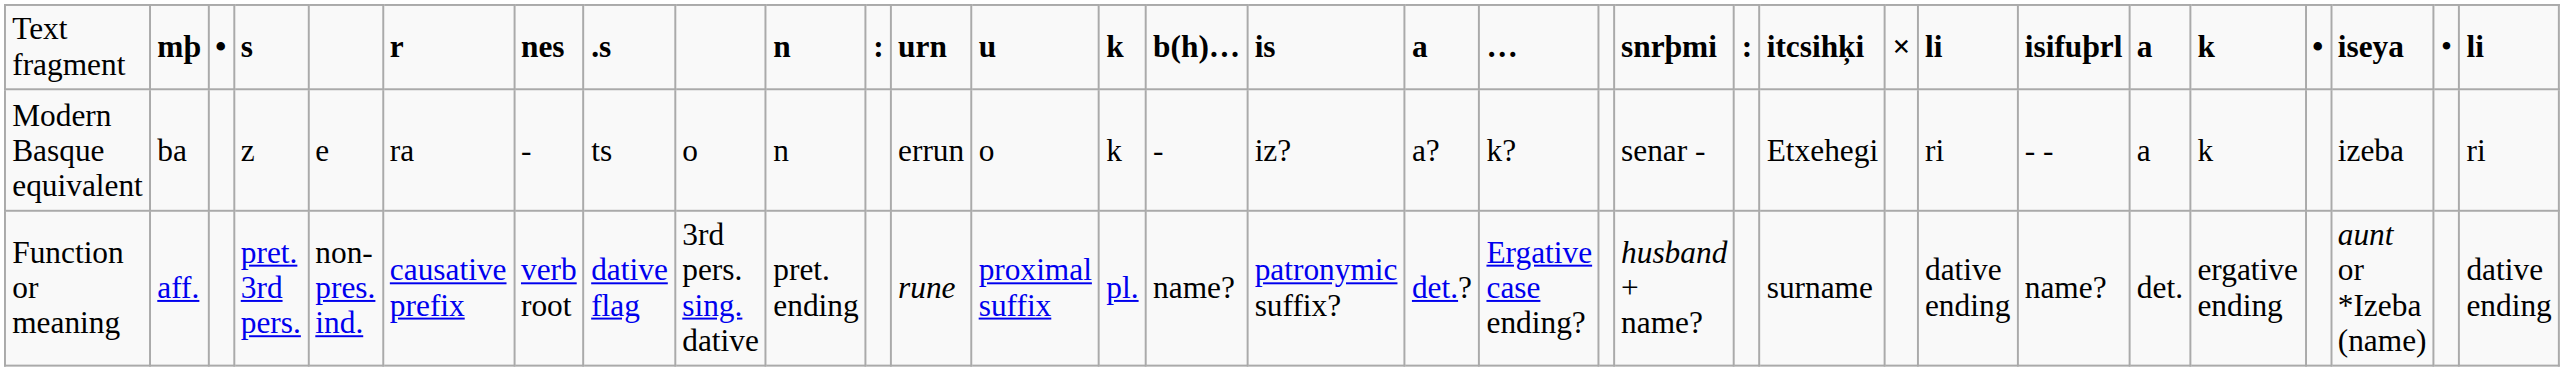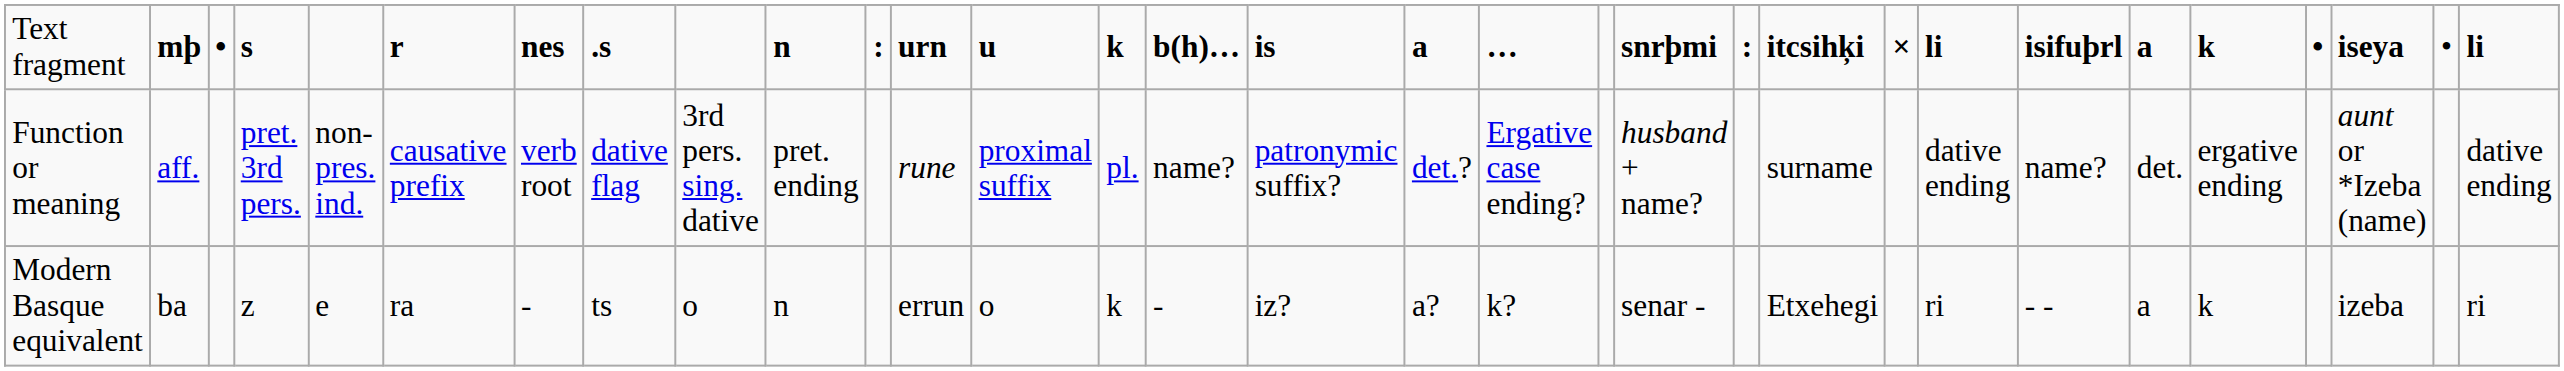rows swapped: Function or meaning <-> Modern Basque equivalent
